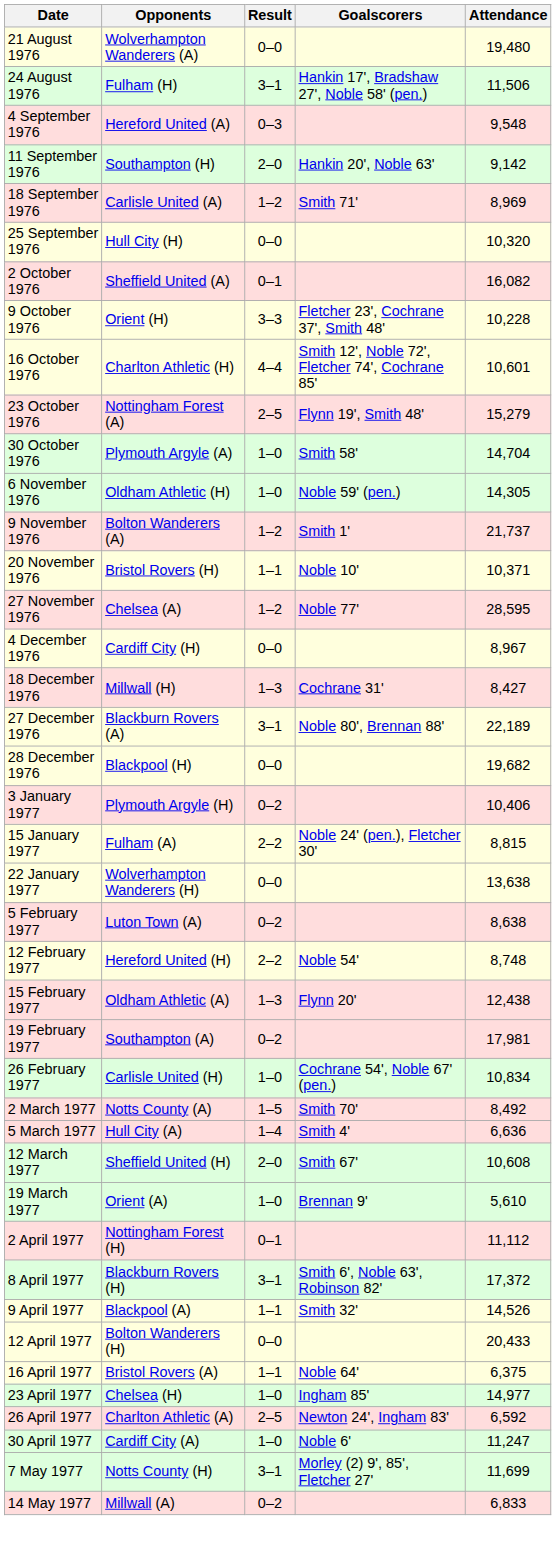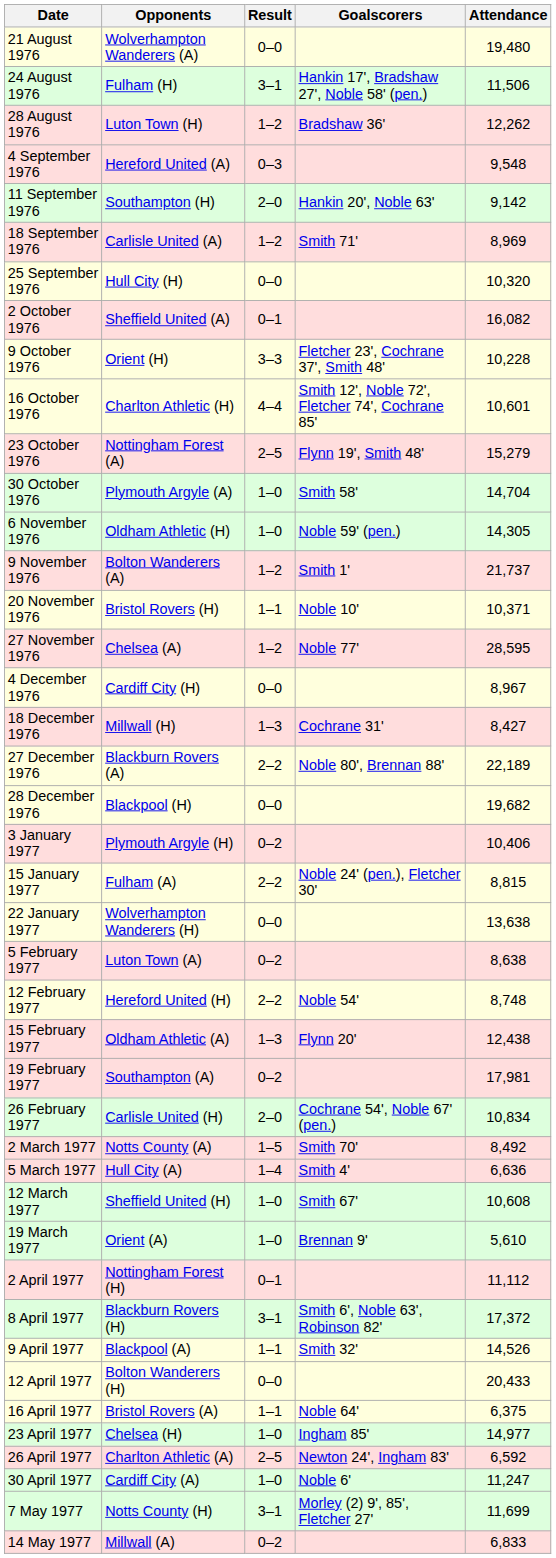+ row: 28 August 1976 | Luton Town (H) | 1–2 | Bradshaw 36' | 12,262
27 December 1976 | Result: 3–1 -> 2–2
26 February 1977 | Result: 1–0 -> 2–0
12 March 1977 | Result: 2–0 -> 1–0
